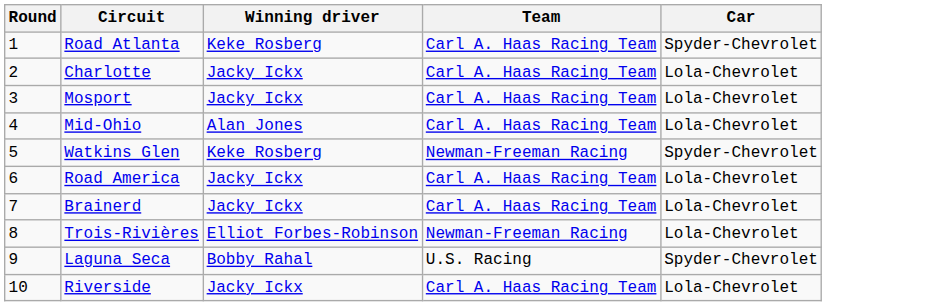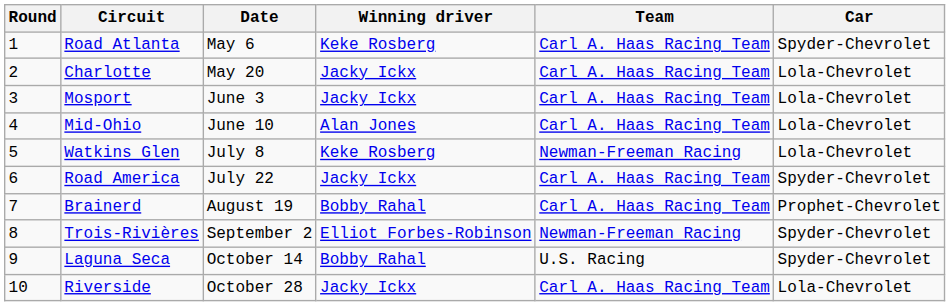+ column: Date | May 6 | May 20 | June 3 | June 10 | July 8 | July 22 | August 19 | September 2 | October 14 | October 28
Watkins Glen | Car: Spyder-Chevrolet -> Lola-Chevrolet
Road America | Car: Lola-Chevrolet -> Spyder-Chevrolet
Brainerd | Winning driver: Jacky Ickx -> Bobby Rahal
Brainerd | Car: Lola-Chevrolet -> Prophet-Chevrolet
Trois-Rivières | Car: Lola-Chevrolet -> Spyder-Chevrolet
